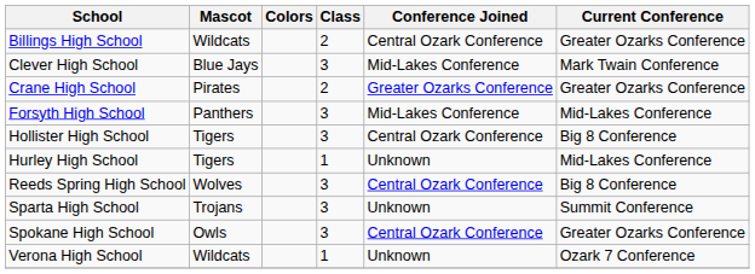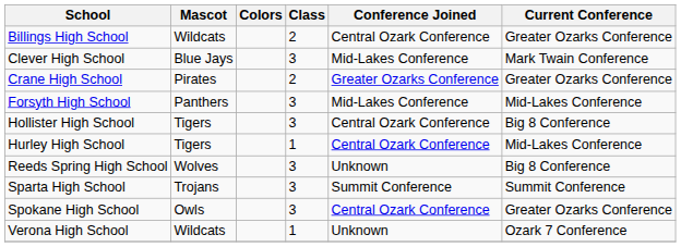Hurley High School | Conference Joined: Unknown -> Central Ozark Conference
Reeds Spring High School | Conference Joined: Central Ozark Conference -> Unknown
Sparta High School | Conference Joined: Unknown -> Summit Conference
